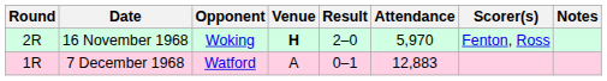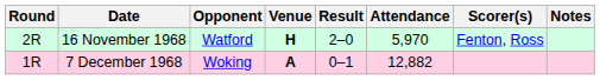16 November 1968 | Opponent: Woking -> Watford
7 December 1968 | Opponent: Watford -> Woking
7 December 1968 | Venue: normal -> bold
7 December 1968 | Attendance: 12,883 -> 12,882
